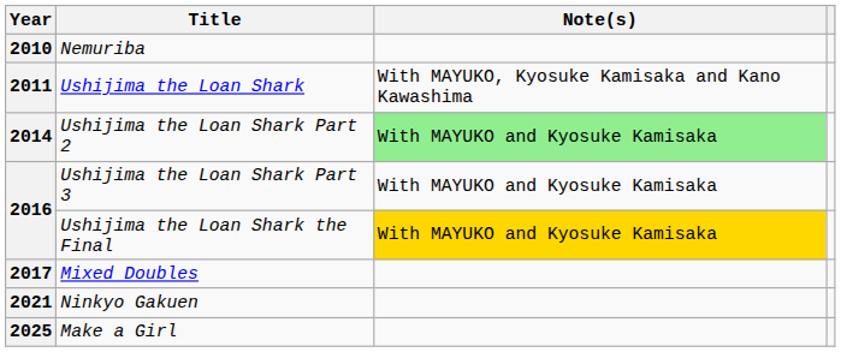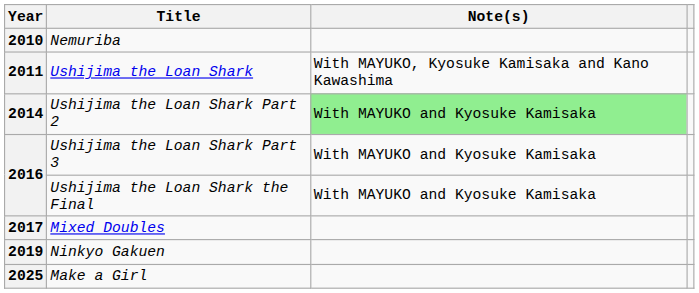Ushijima the Loan Shark the Final | Note(s): gold background -> no background
Ninkyo Gakuen | Year: 2021 -> 2019
